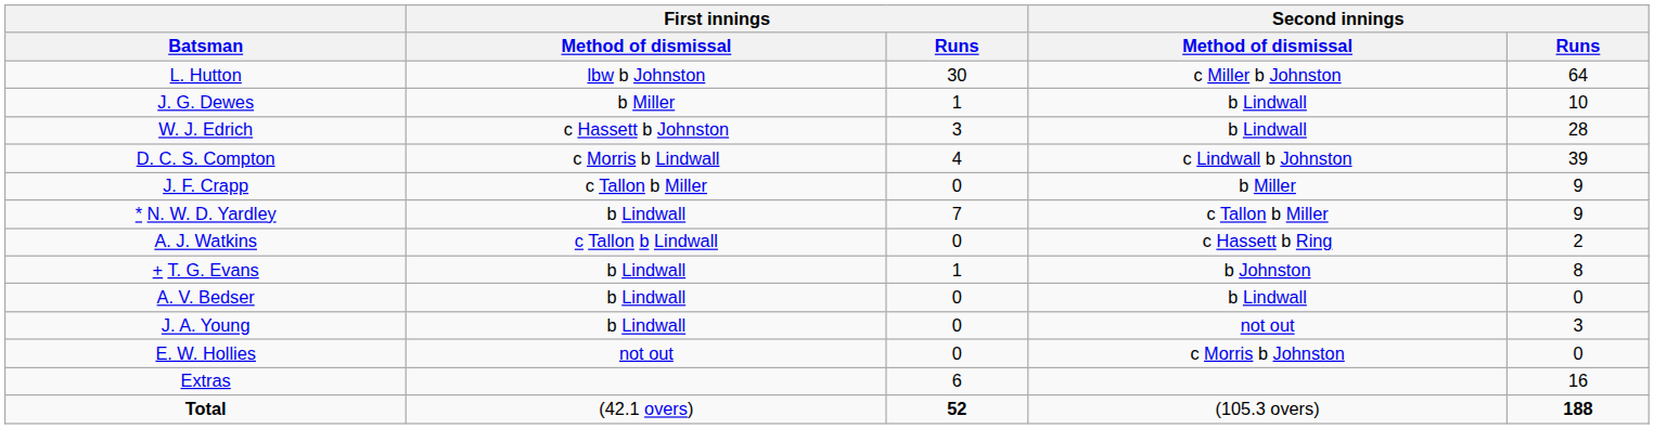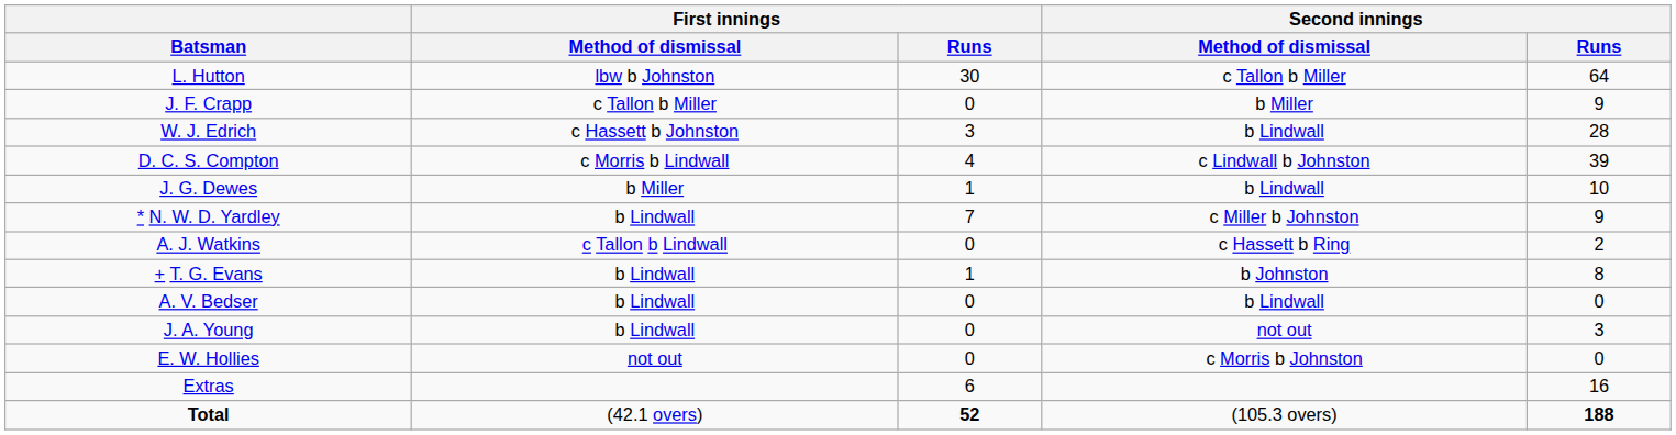L. Hutton | Second innings / Method of dismissal: c Miller b Johnston -> c Tallon b Miller
rows swapped: J. G. Dewes <-> J. F. Crapp
* N. W. D. Yardley | Second innings / Method of dismissal: c Tallon b Miller -> c Miller b Johnston
